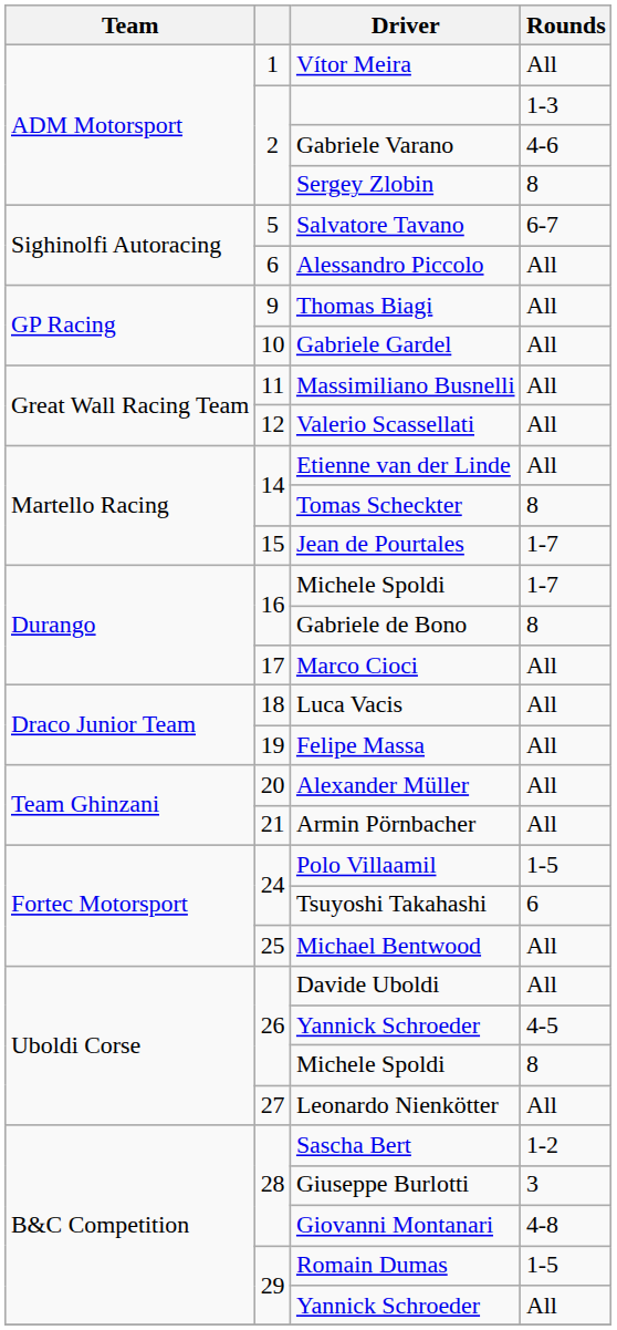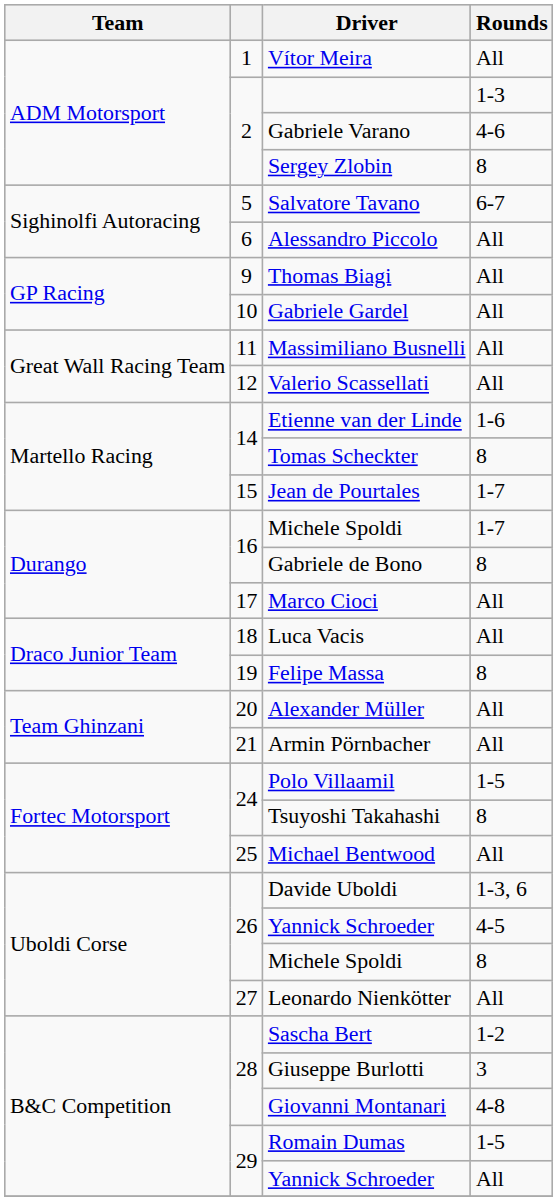Etienne van der Linde | Rounds: All -> 1-6
Felipe Massa | Rounds: All -> 8
Tsuyoshi Takahashi | Rounds: 6 -> 8
Davide Uboldi | Rounds: All -> 1-3, 6
